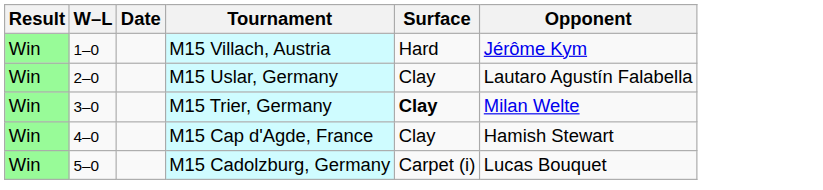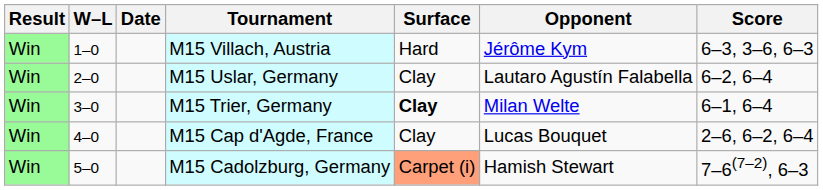+ column: Score | 6–3, 3–6, 6–3 | 6–2, 6–4 | 6–1, 6–4 | 2–6, 6–2, 6–4 | 7–6(7–2), 6–3
M15 Cap d'Agde, France | Opponent: Hamish Stewart -> Lucas Bouquet
M15 Cadolzburg, Germany | Surface: no background -> lightsalmon background
M15 Cadolzburg, Germany | Opponent: Lucas Bouquet -> Hamish Stewart
